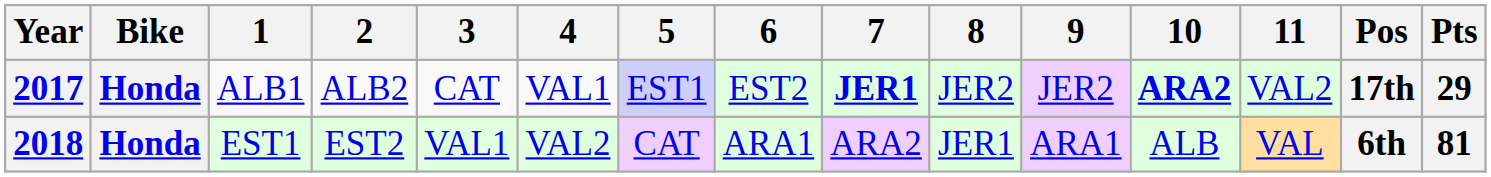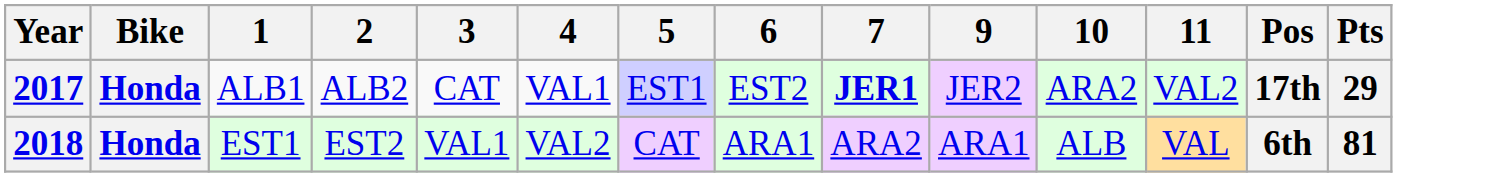- column: 8 | JER2 | JER1
2017 | 10: bold -> normal
